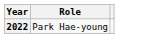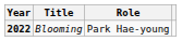+ column: Title | Blooming
